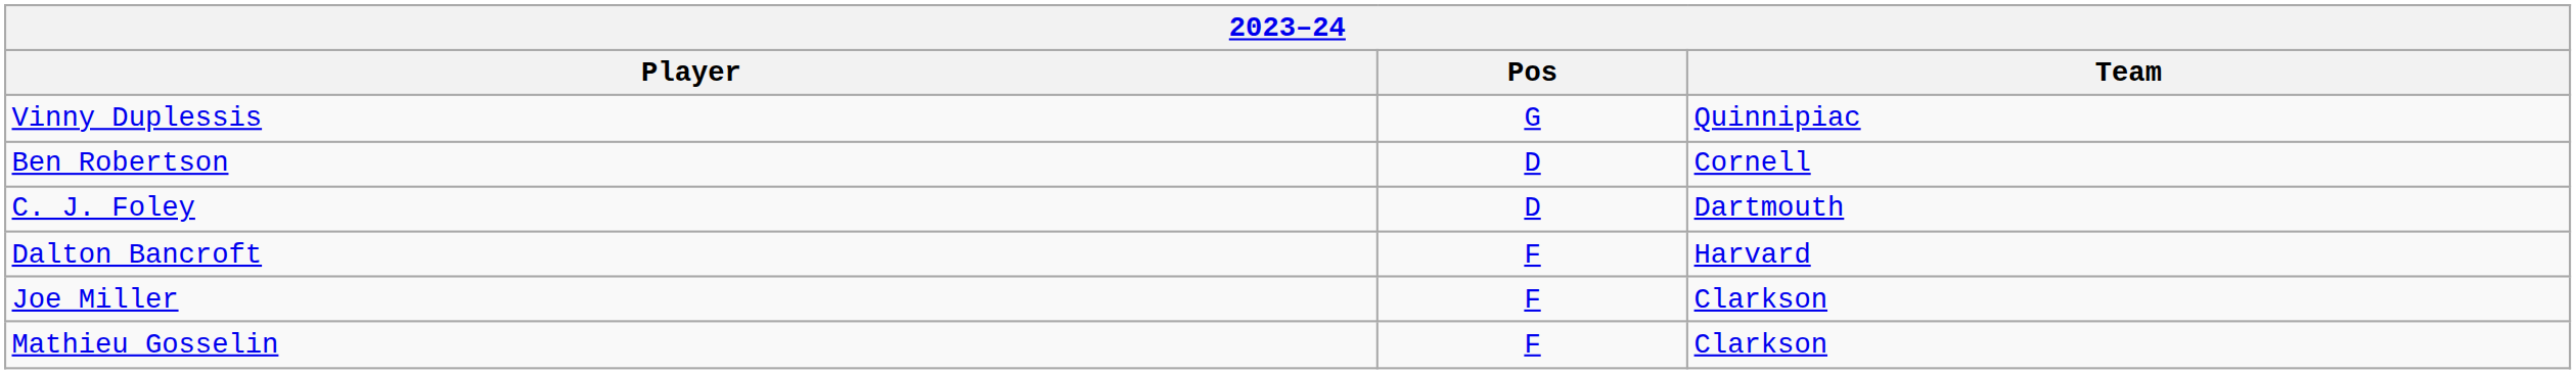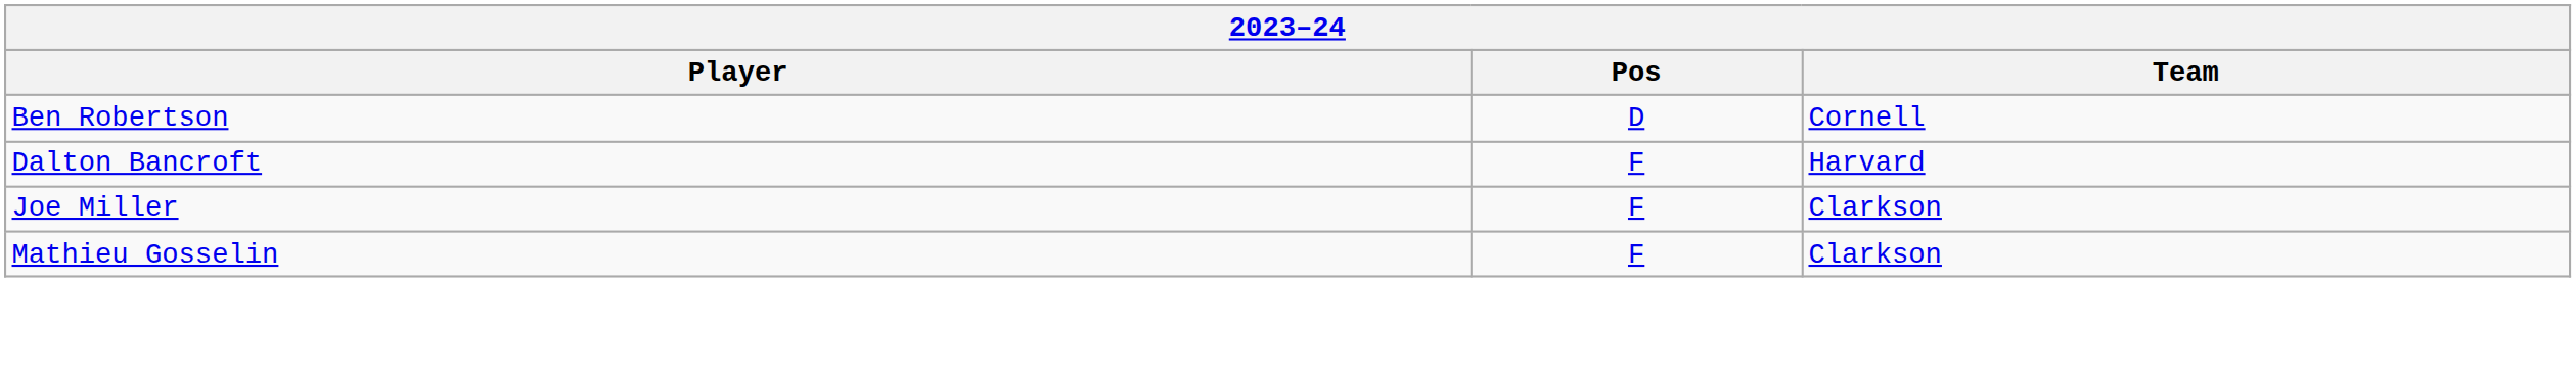- row: Vinny Duplessis | G | Quinnipiac
- row: C. J. Foley | D | Dartmouth
